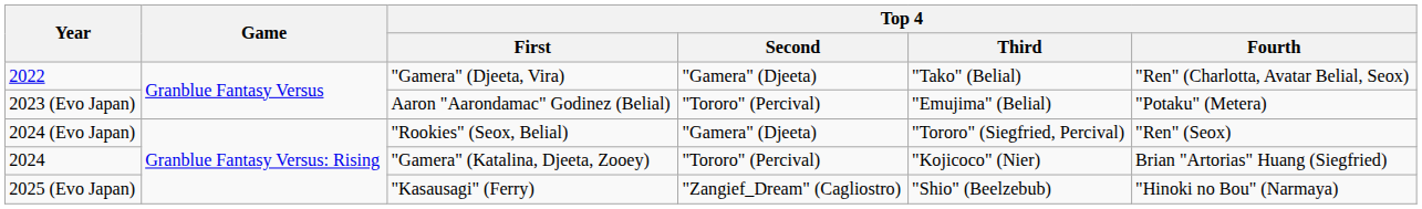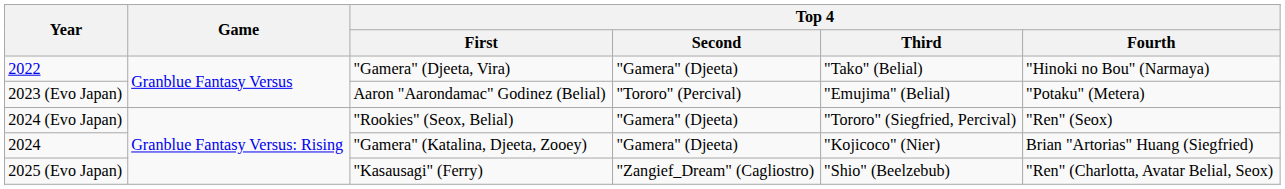2022 | Top 4 / Fourth: "Ren" (Charlotta, Avatar Belial, Seox) -> "Hinoki no Bou" (Narmaya)
2024 | Top 4 / Second: "Tororo" (Percival) -> "Gamera" (Djeeta)
2025 (Evo Japan) | Top 4 / Fourth: "Hinoki no Bou" (Narmaya) -> "Ren" (Charlotta, Avatar Belial, Seox)
